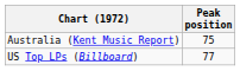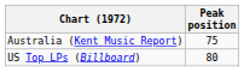US Top LPs (Billboard) | Peak position: 77 -> 80
